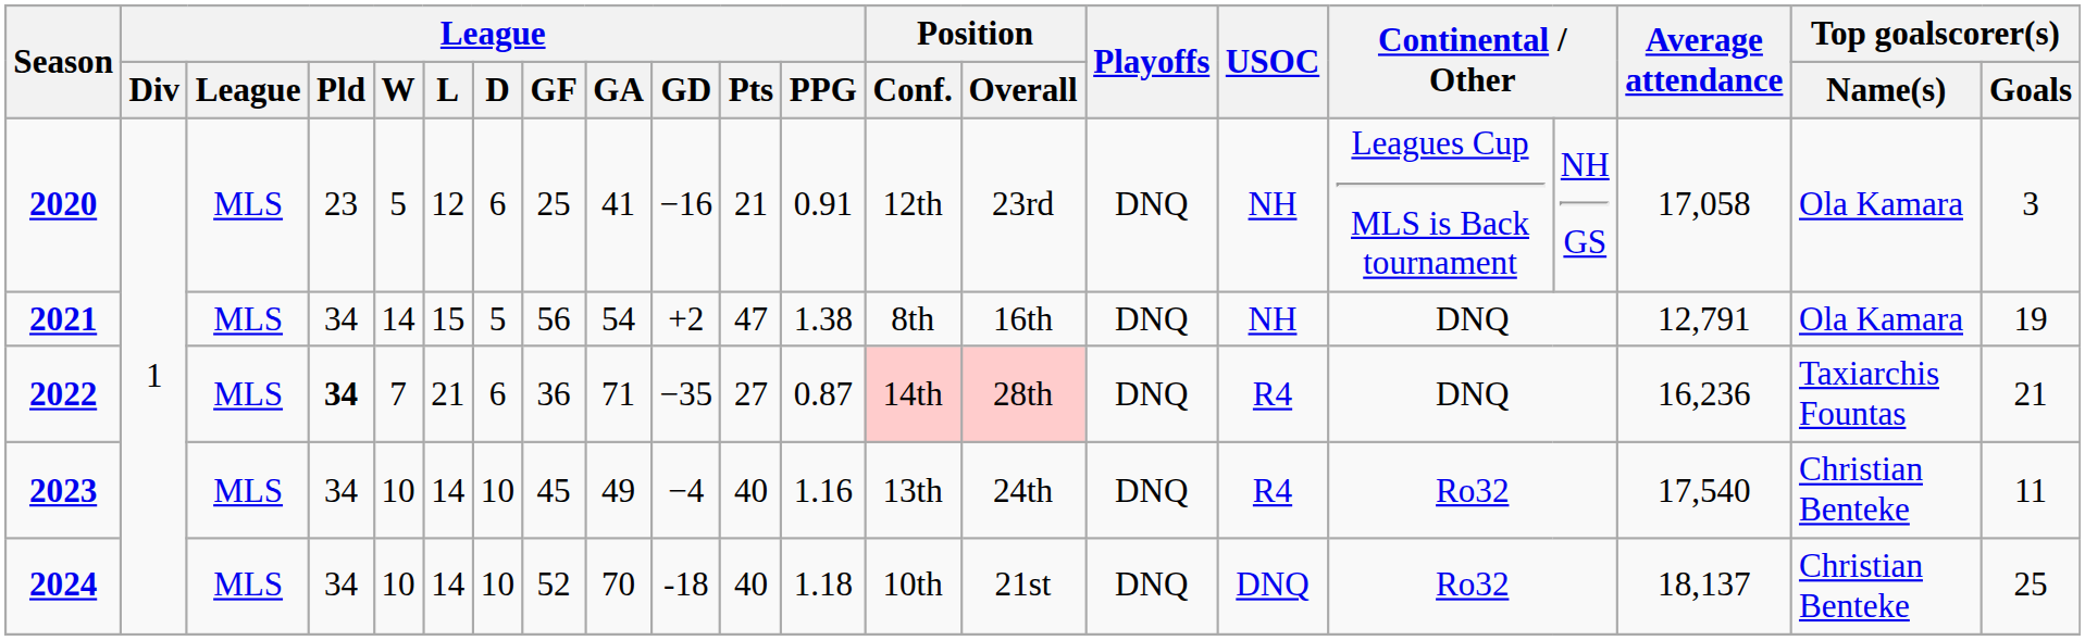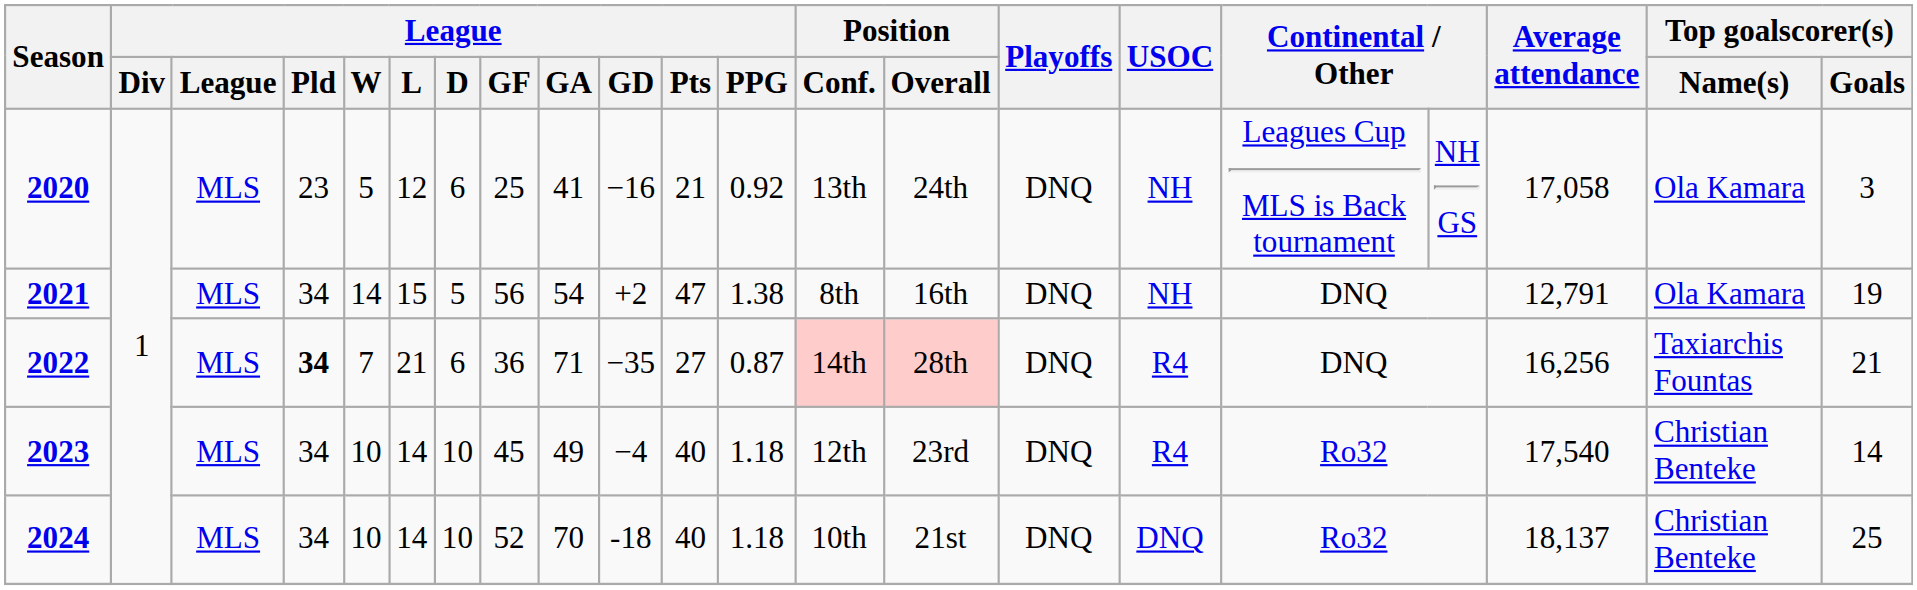2020 | League / PPG: 0.91 -> 0.92
2020 | Position / Conf.: 12th -> 13th
2020 | Position / Overall: 23rd -> 24th
2022 | Average attendance: 16,236 -> 16,256
2023 | League / PPG: 1.16 -> 1.18
2023 | Position / Conf.: 13th -> 12th
2023 | Position / Overall: 24th -> 23rd
2023 | Top goalscorer(s) / Goals: 11 -> 14
